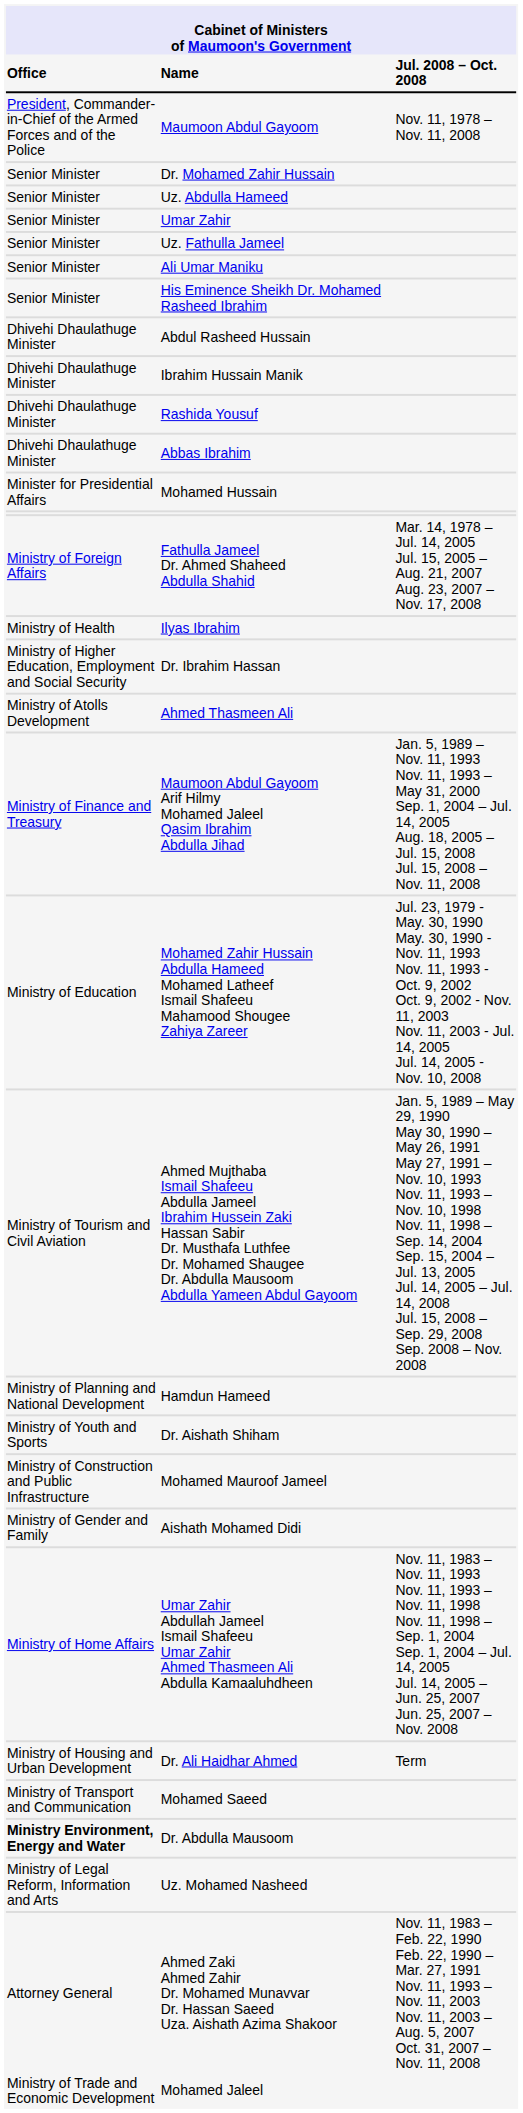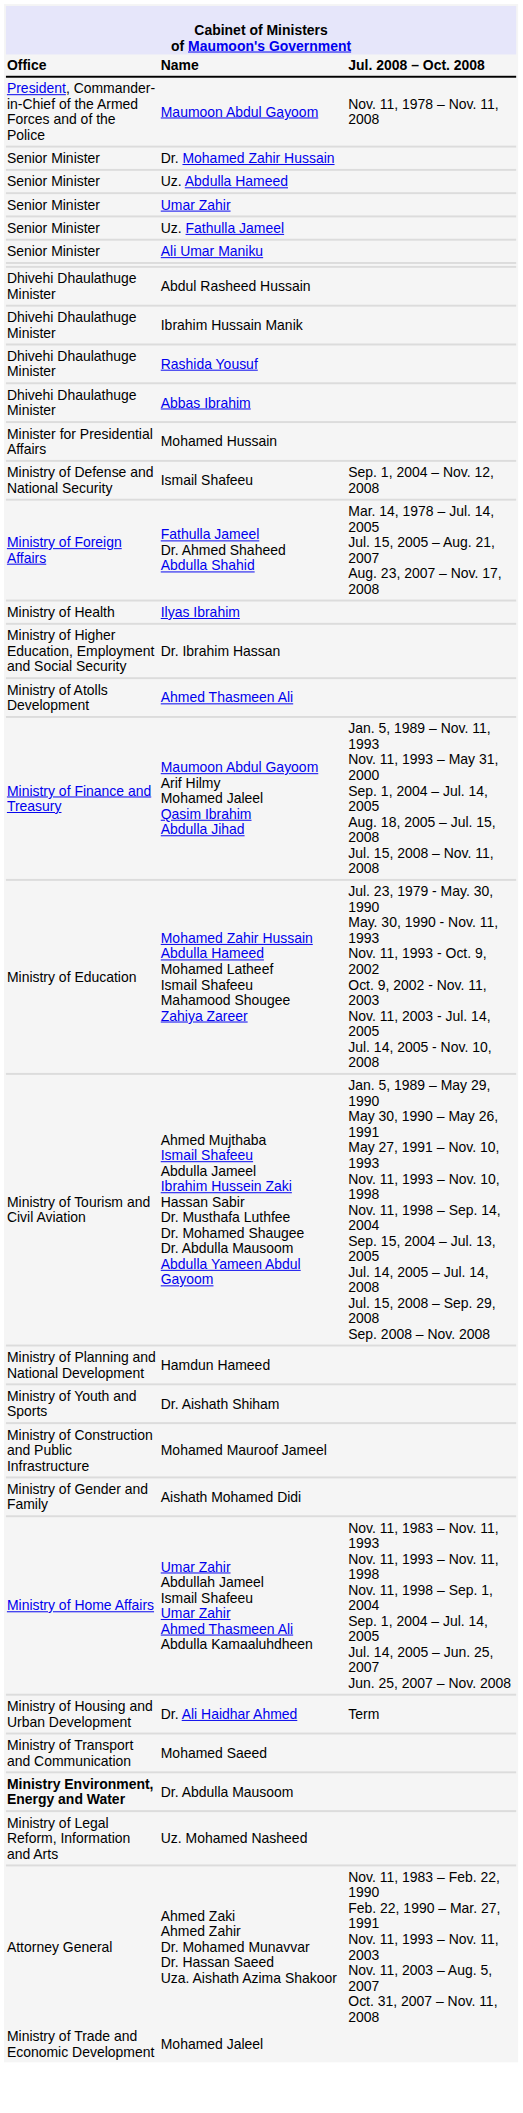- row: Senior Minister | His Eminence Sheikh Dr. Mohamed Rasheed Ibrahim
+ row: Ministry of Defense and National Security | Ismail Shafeeu | Sep. 1, 2004 – Nov. 12, 2008
